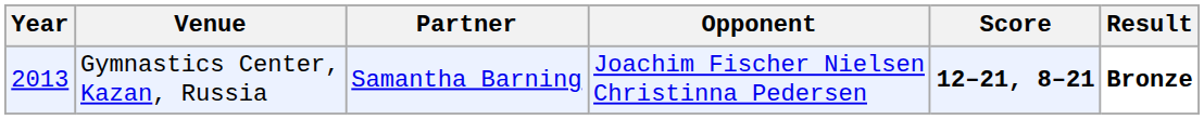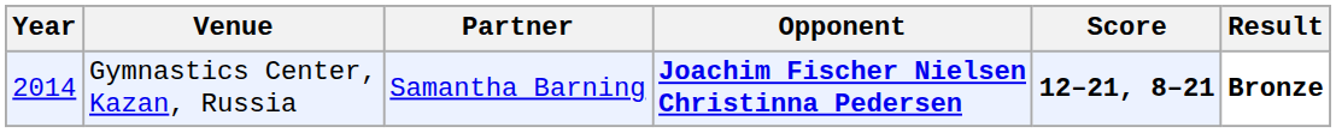Gymnastics Center, Kazan, Russia | Year: 2013 -> 2014
Gymnastics Center, Kazan, Russia | Opponent: normal -> bold
